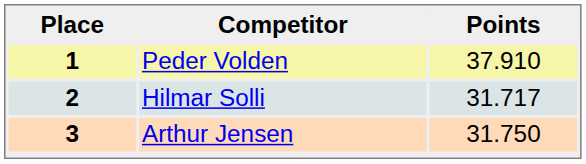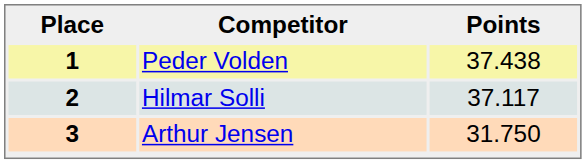1 | Points: 37.910 -> 37.438
2 | Points: 31.717 -> 37.117
